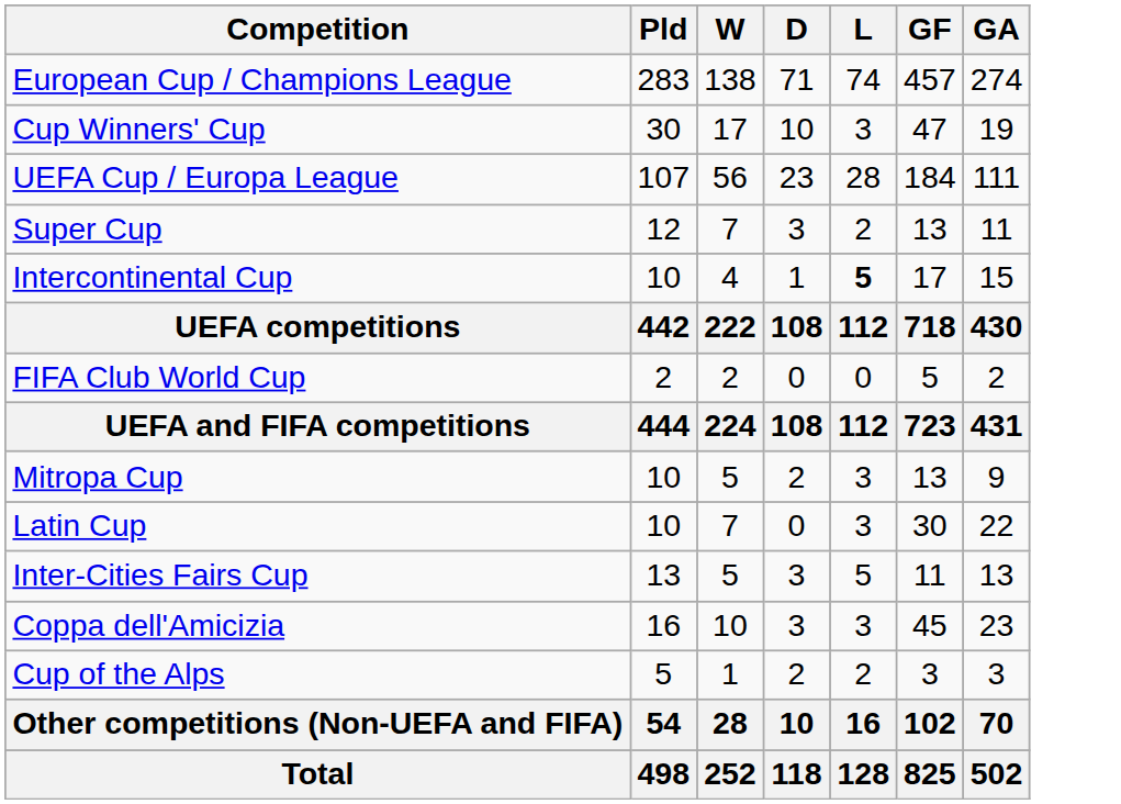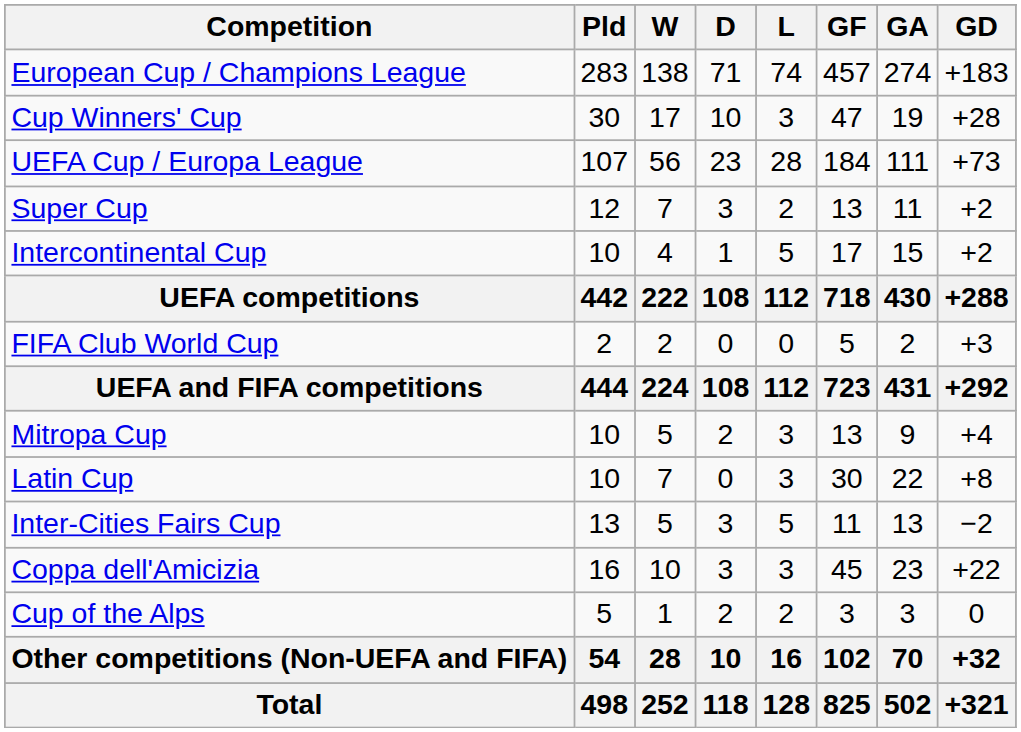+ column: GD | +183 | +28 | +73 | +2 | +2 | +288 | +3 | +292 | +4 | +8 | −2 | +22 | 0 | +32 | +321
Intercontinental Cup | L: bold -> normal
